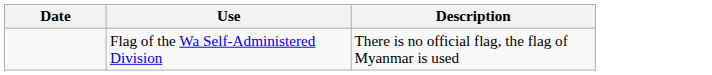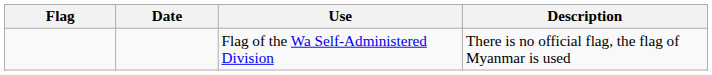+ column: Flag
